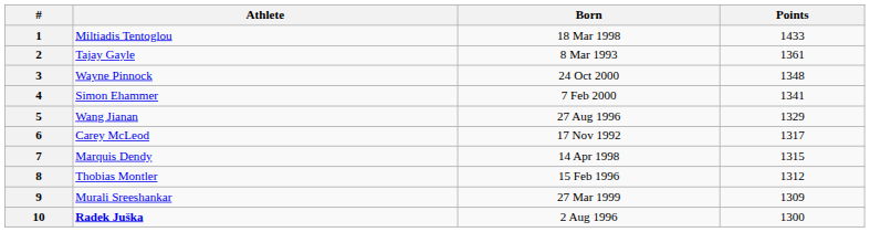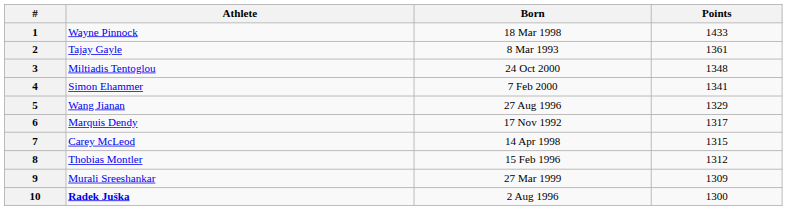1 | Athlete: Miltiadis Tentoglou -> Wayne Pinnock
3 | Athlete: Wayne Pinnock -> Miltiadis Tentoglou
6 | Athlete: Carey McLeod -> Marquis Dendy
7 | Athlete: Marquis Dendy -> Carey McLeod
